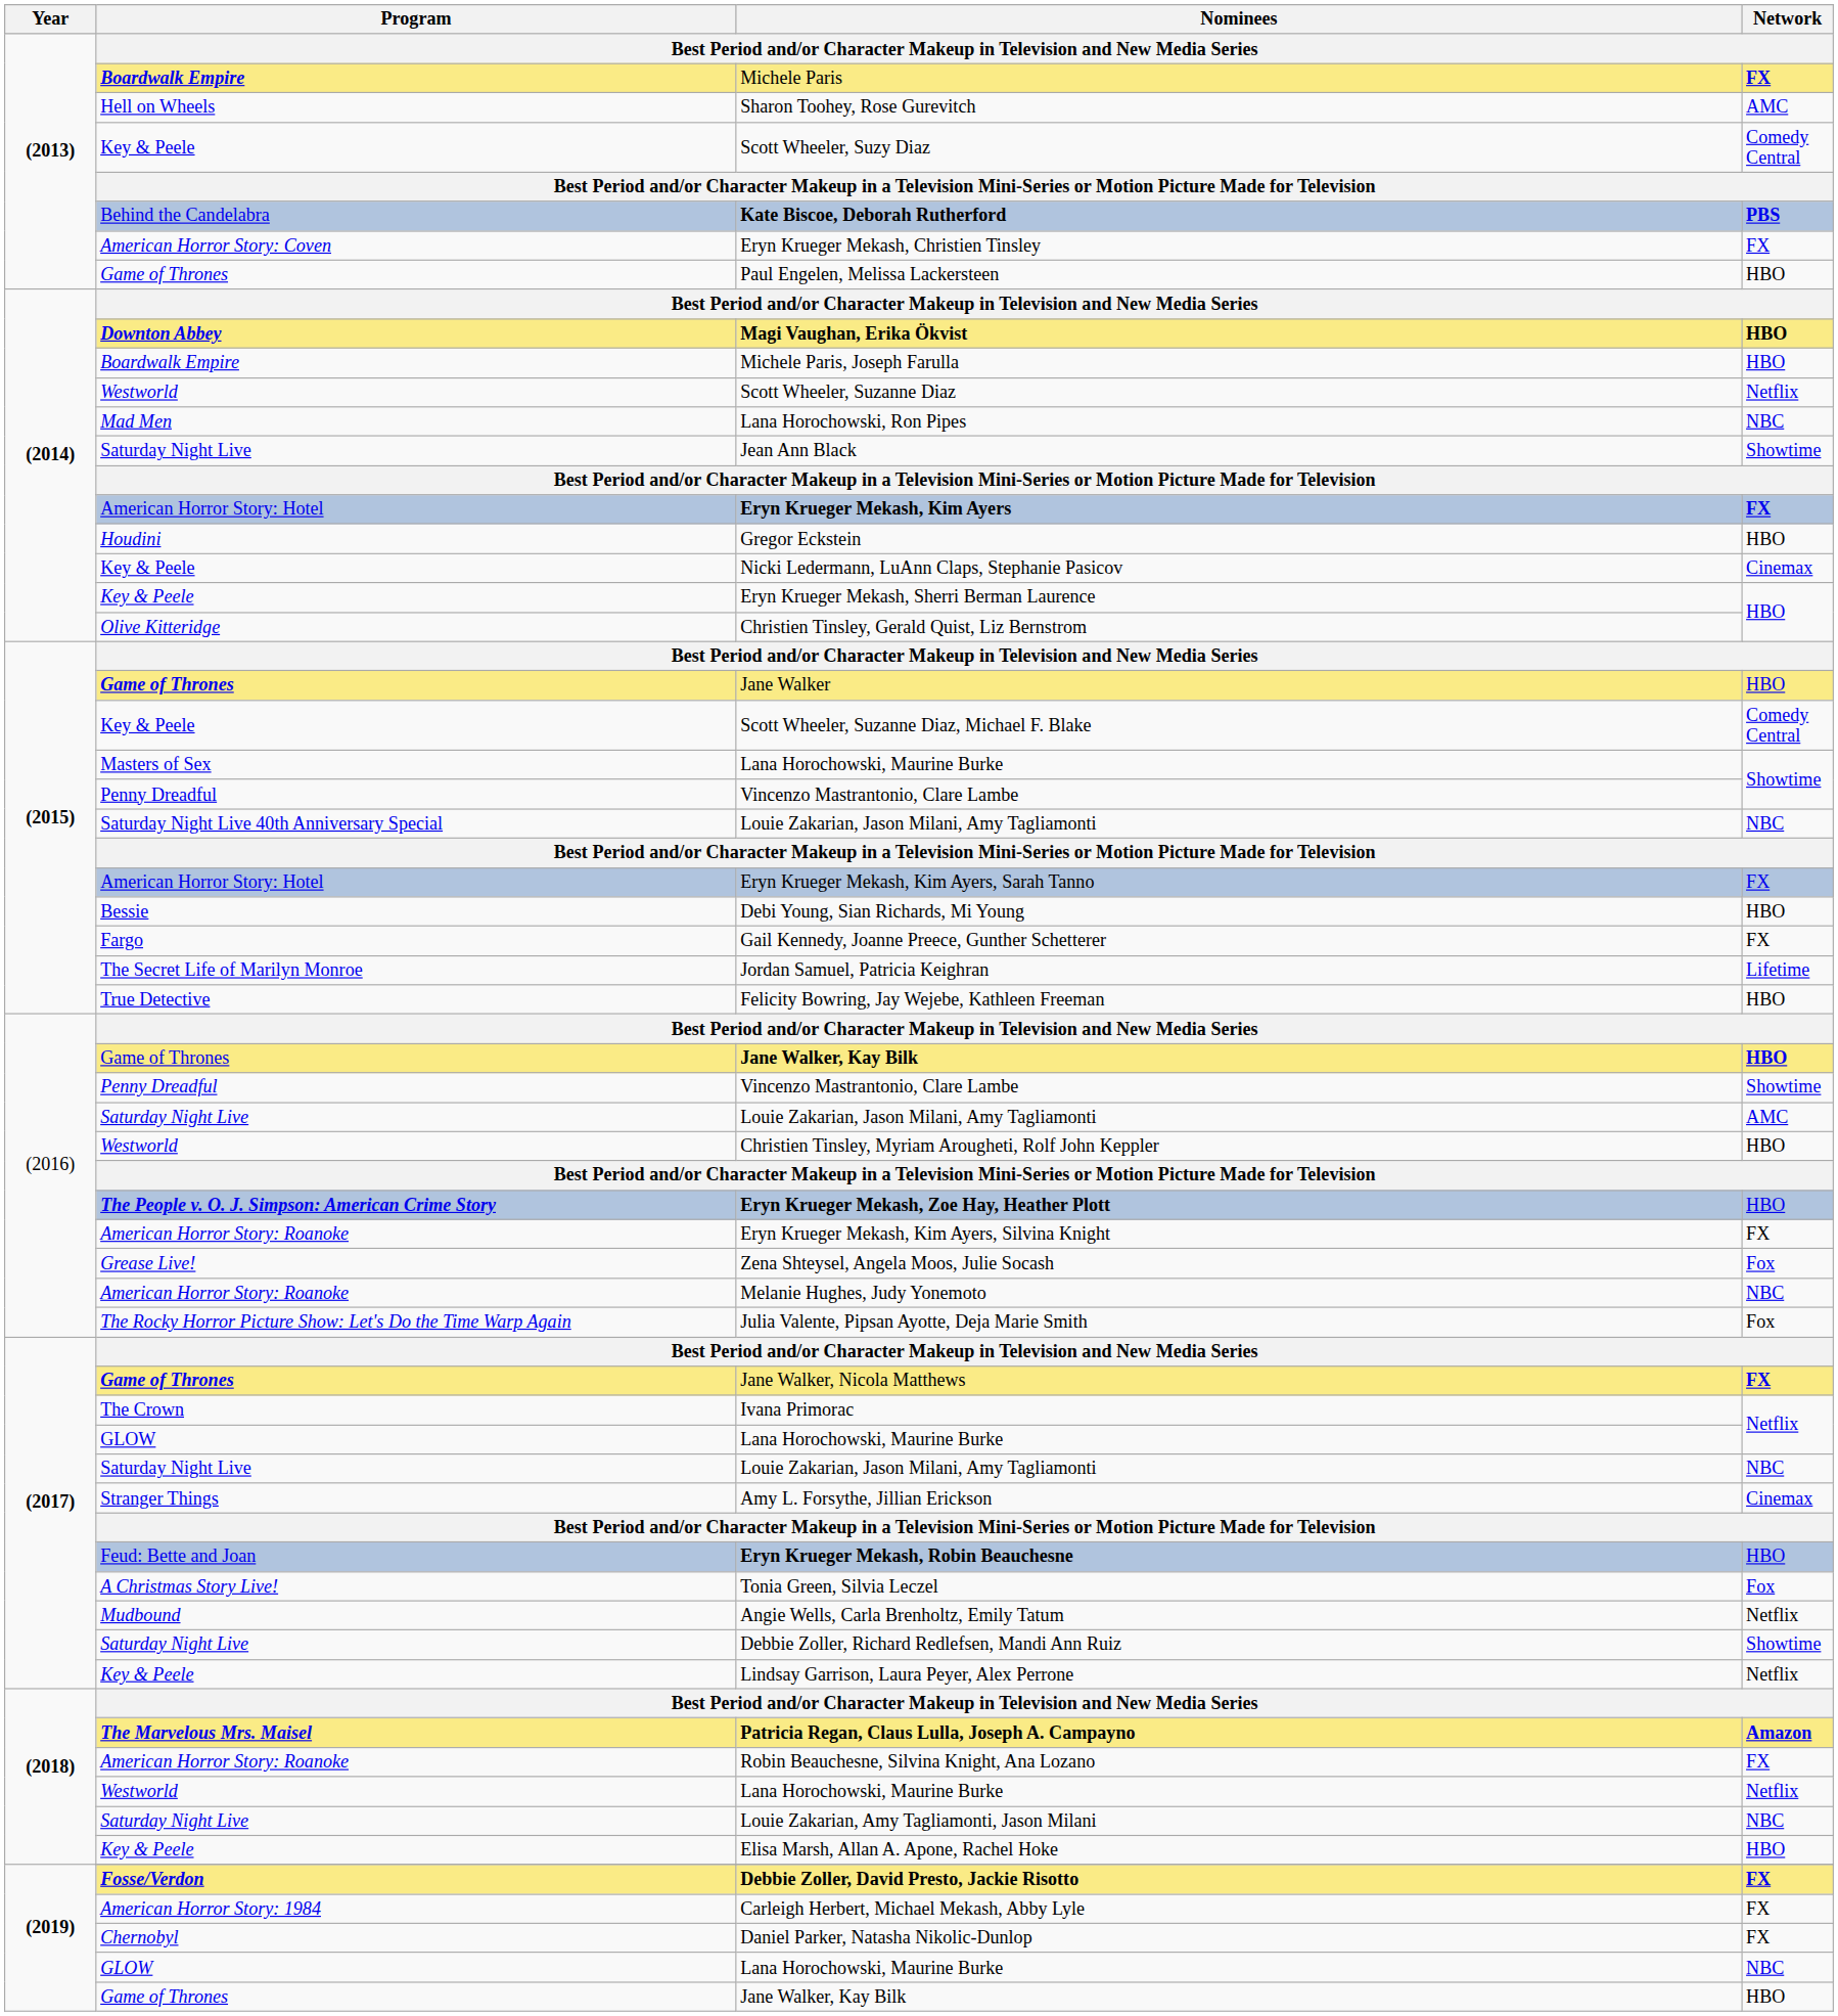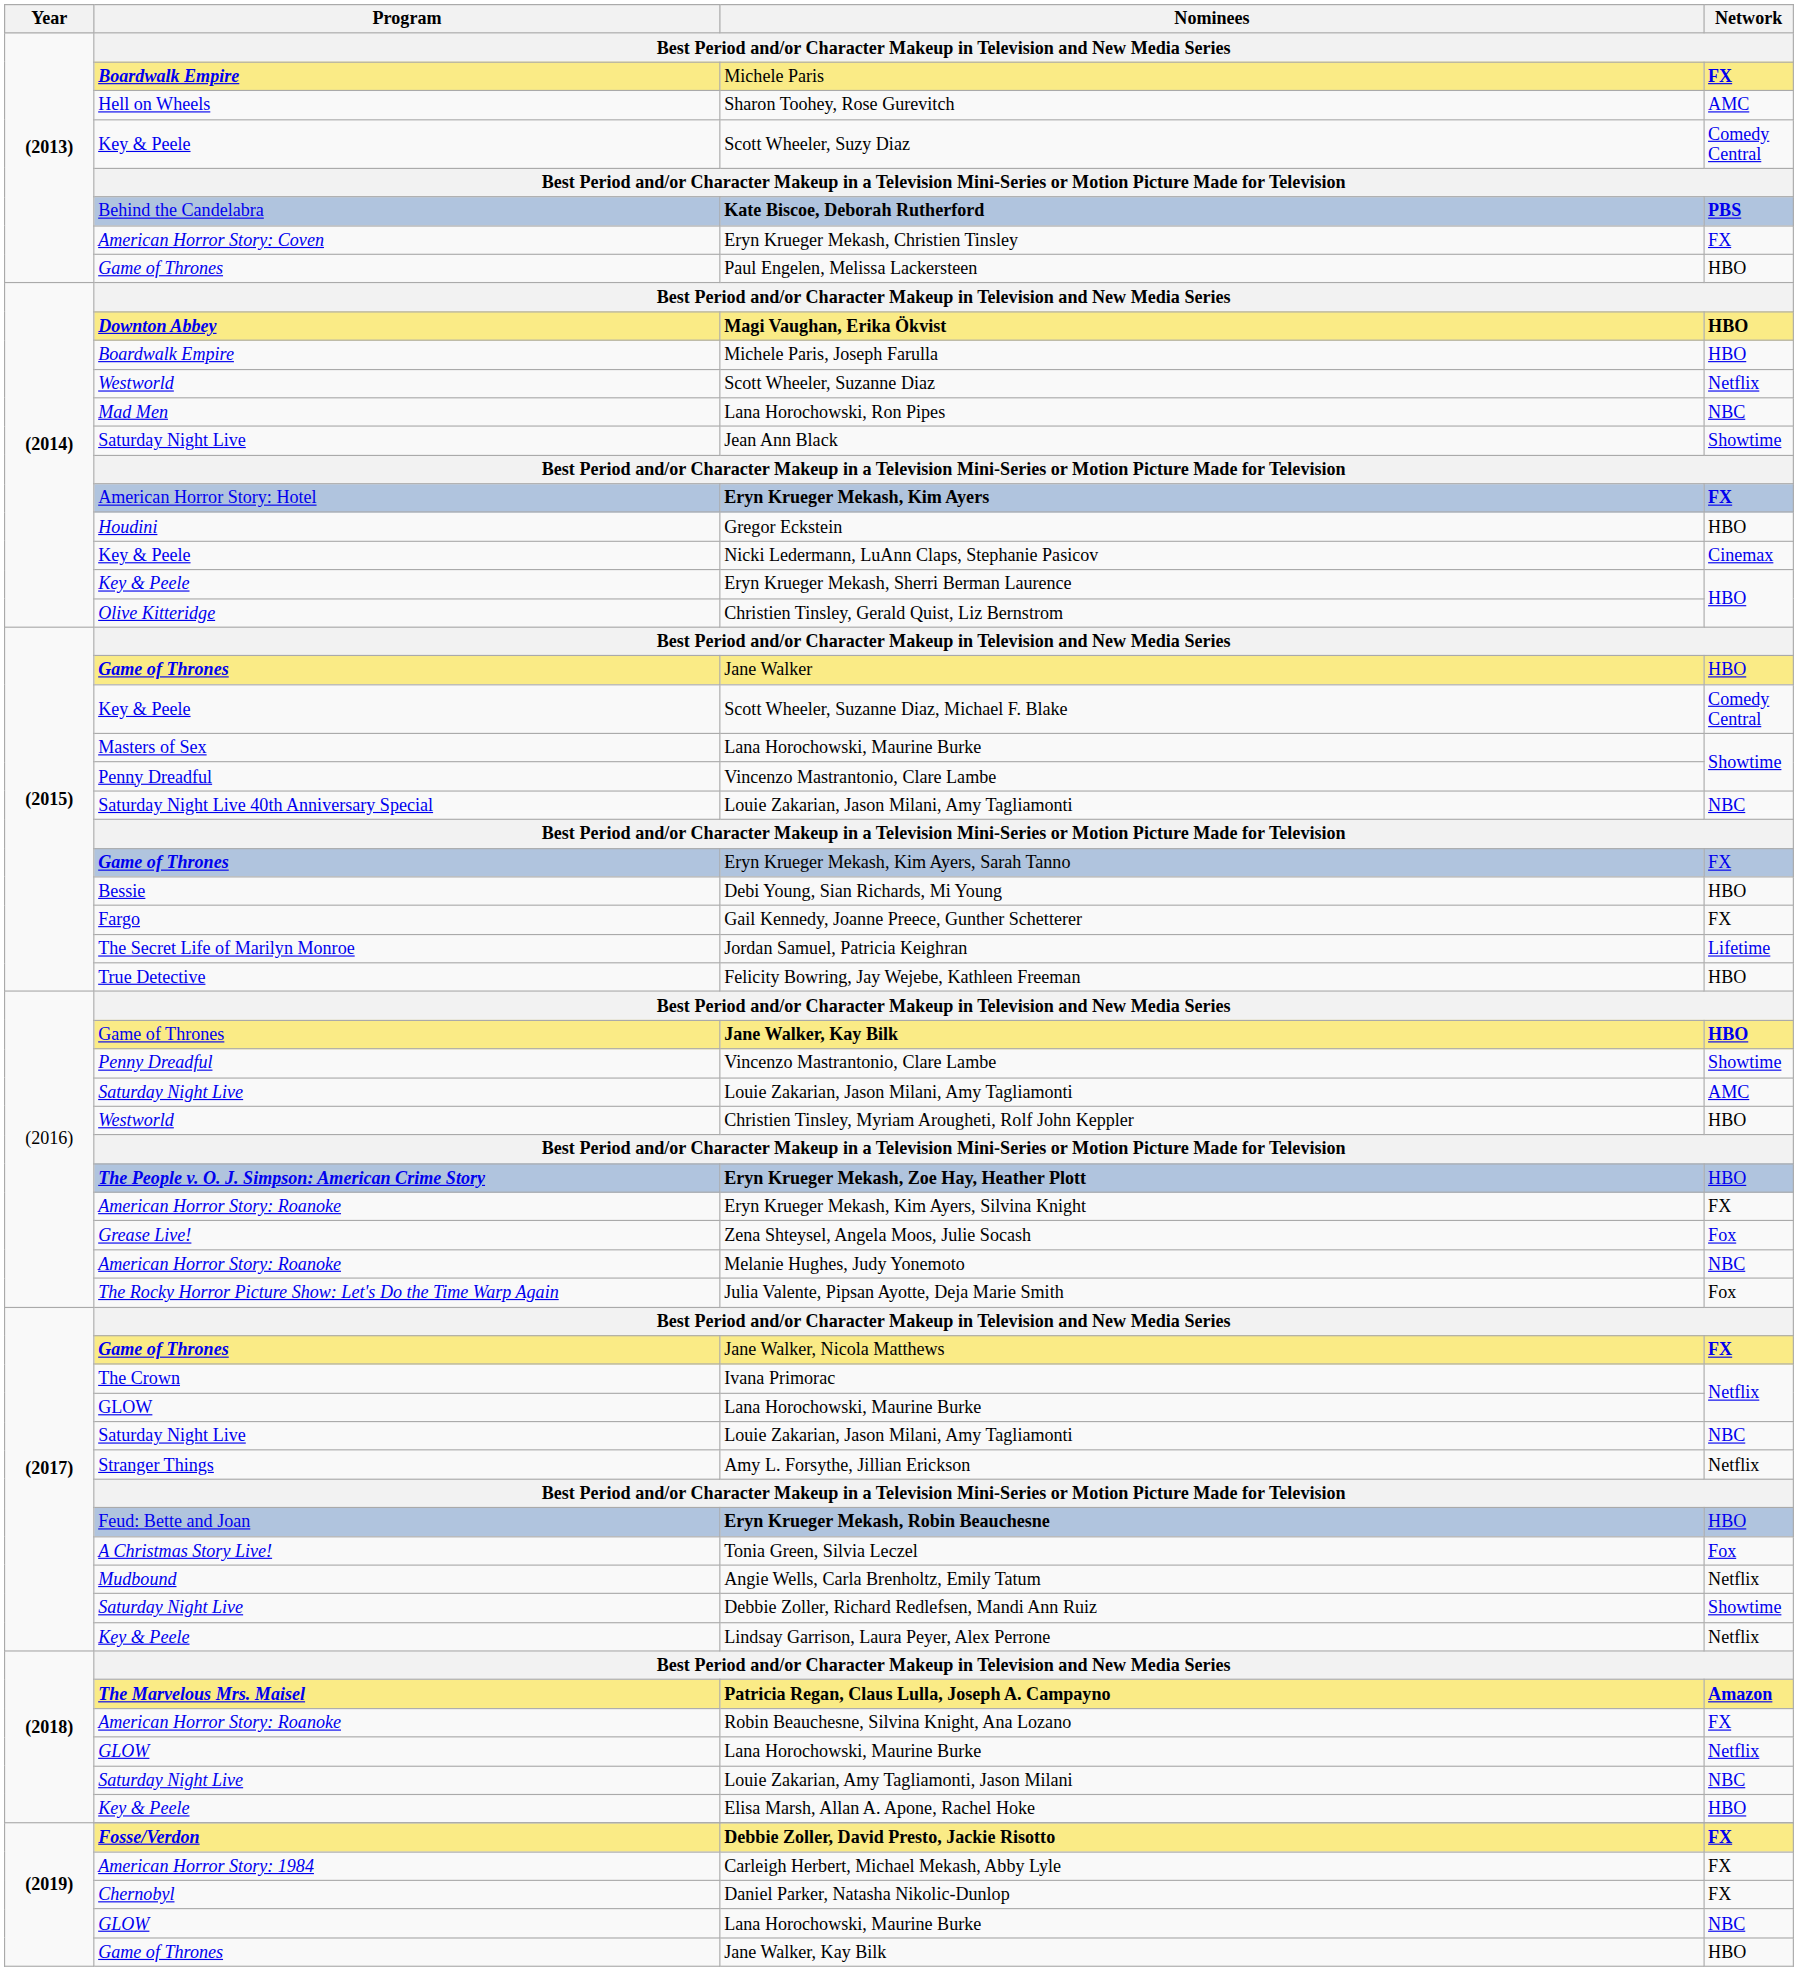Eryn Krueger Mekash, Kim Ayers, Sarah Tanno | Program: American Horror Story: Hotel -> Game of Thrones
Amy L. Forsythe, Jillian Erickson | Network: Cinemax -> Netflix
(2018) / Lana Horochowski, Maurine Burke | Program: Westworld -> GLOW
